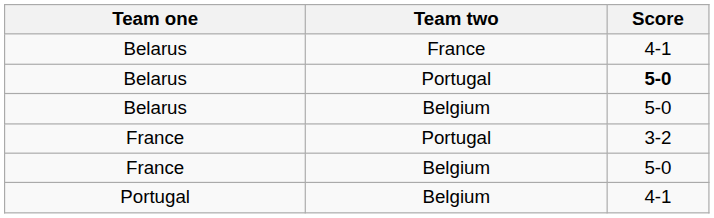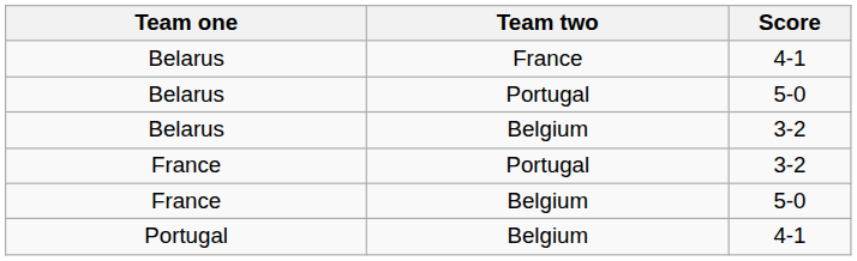Belarus / Portugal | Score: bold -> normal
Belarus / Belgium | Score: 5-0 -> 3-2
